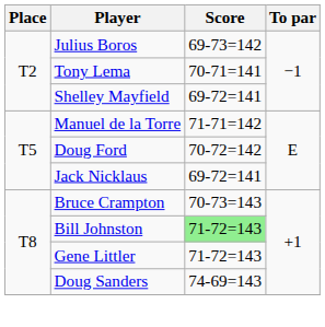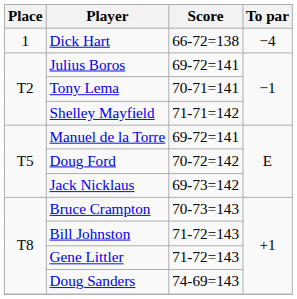+ row: 1 | Dick Hart | 66-72=138 | −4
Julius Boros | Score: 69-73=142 -> 69-72=141
Shelley Mayfield | Score: 69-72=141 -> 71-71=142
Manuel de la Torre | Score: 71-71=142 -> 69-72=141
Jack Nicklaus | Score: 69-72=141 -> 69-73=142
Bill Johnston | Score: lightgreen background -> no background
